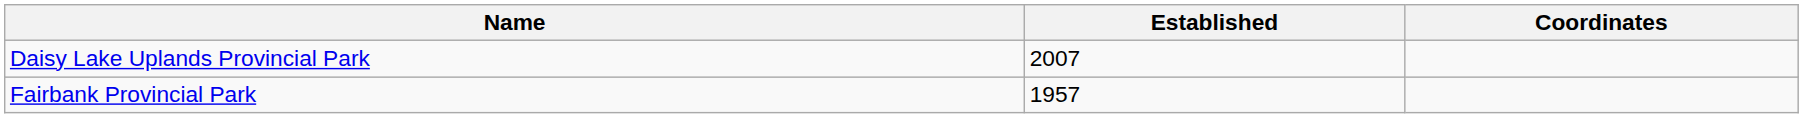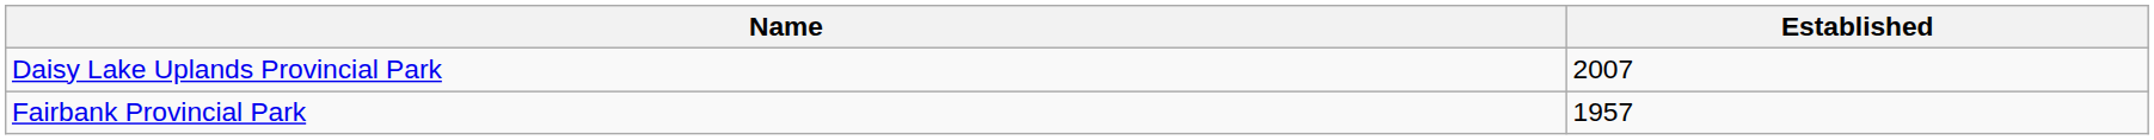- column: Coordinates
